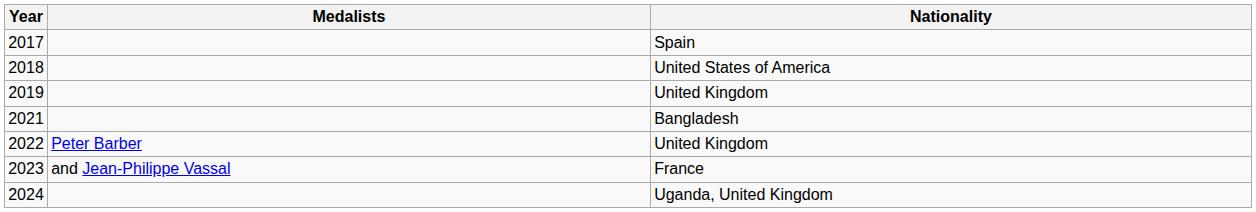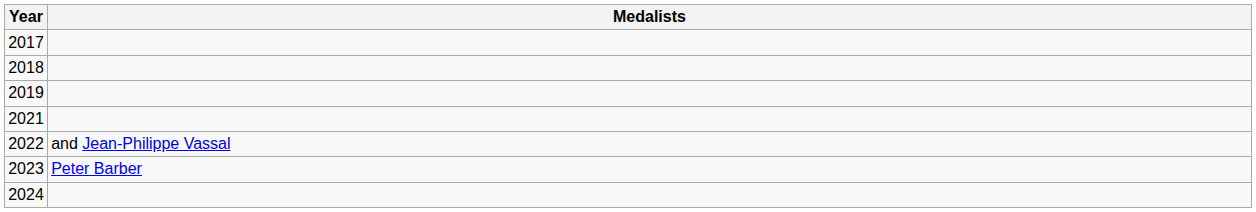- column: Nationality | Spain | United States of America | United Kingdom | Bangladesh | United Kingdom | France | Uganda, United Kingdom
2022 | Medalists: Peter Barber -> and Jean-Philippe Vassal
2023 | Medalists: and Jean-Philippe Vassal -> Peter Barber
